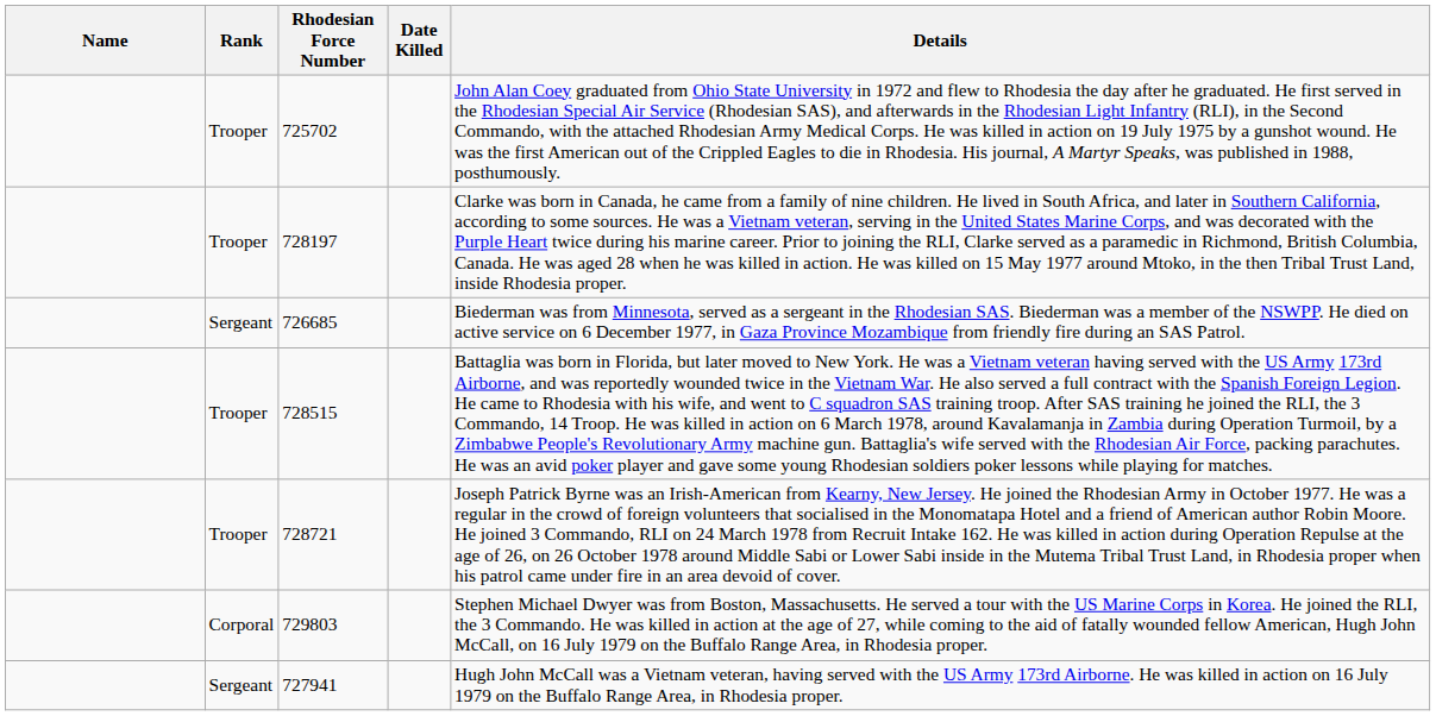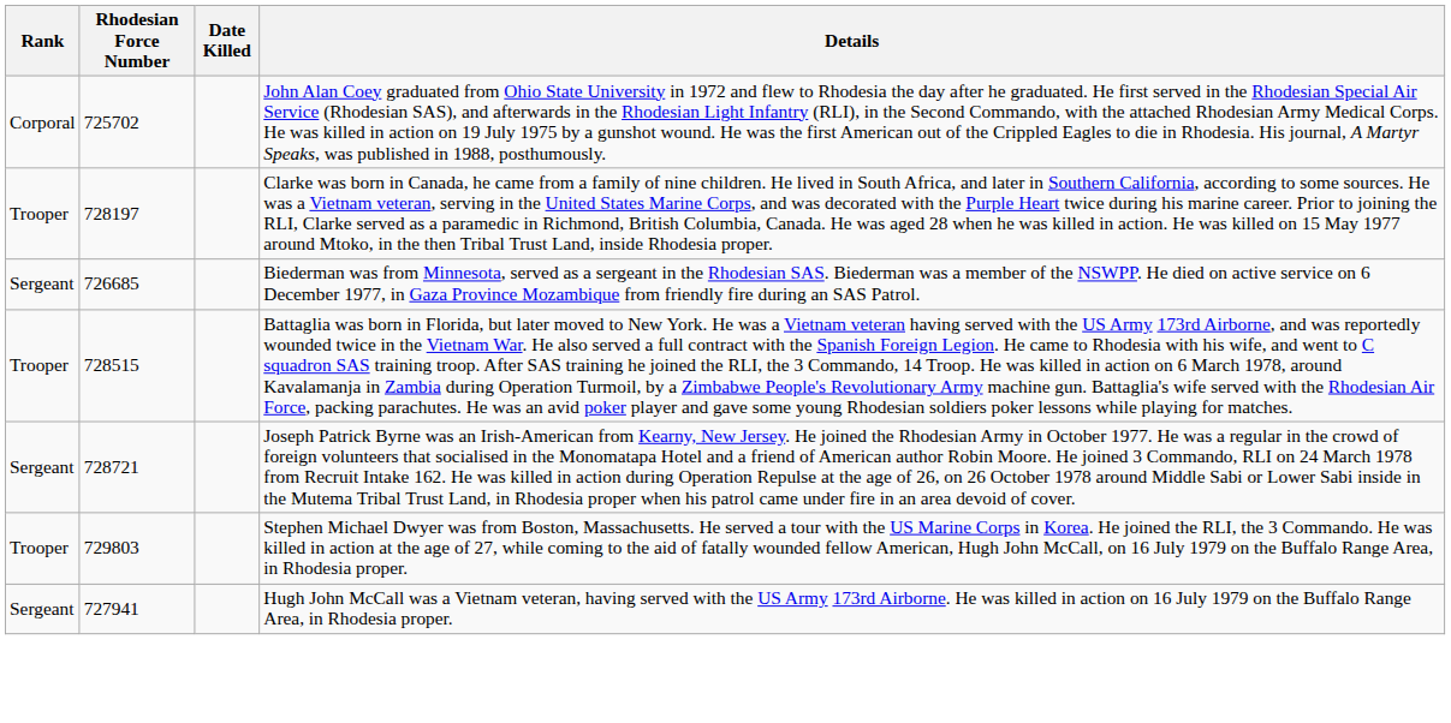- column: Name
725702 | Rank: Trooper -> Corporal
728721 | Rank: Trooper -> Sergeant
729803 | Rank: Corporal -> Trooper
